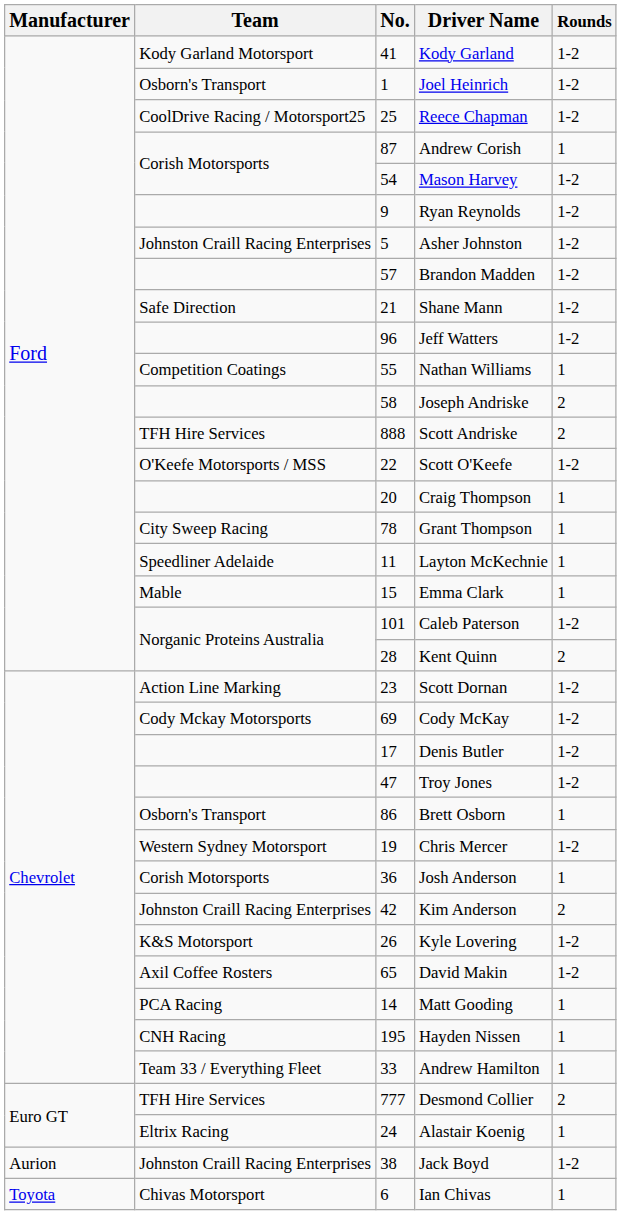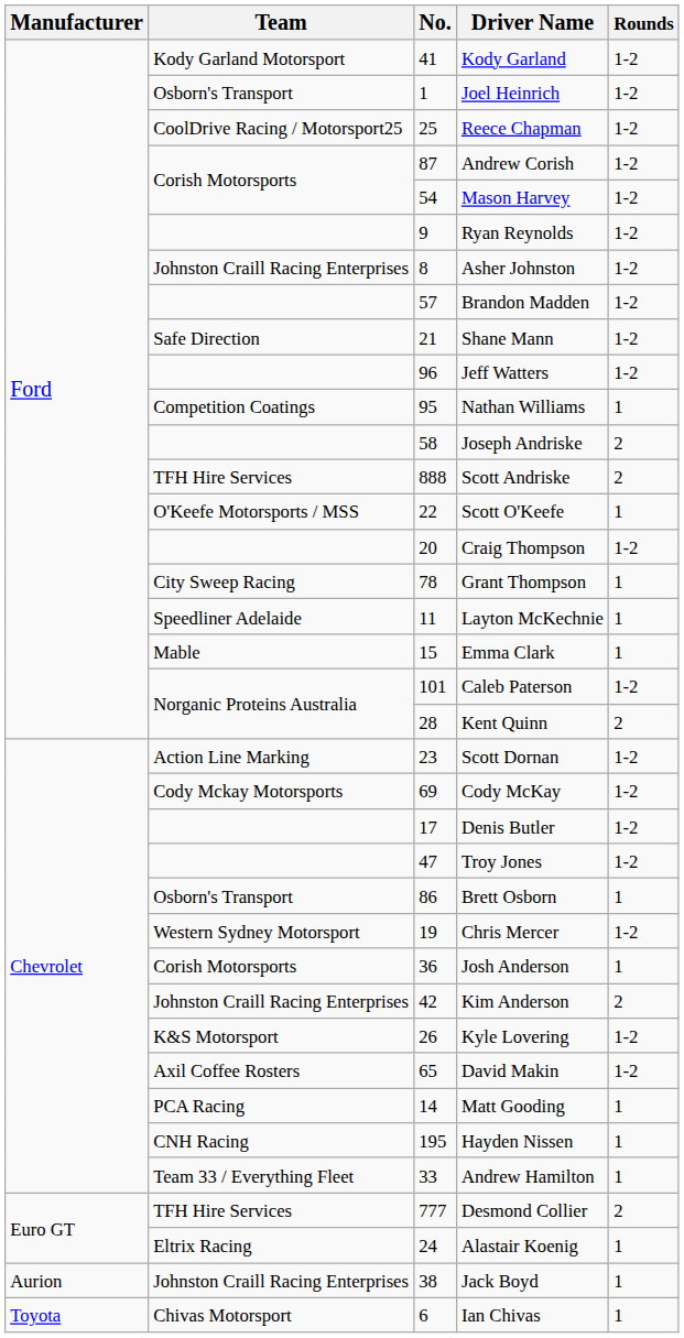Andrew Corish | Rounds: 1 -> 1-2
Asher Johnston | No.: 5 -> 8
Nathan Williams | No.: 55 -> 95
Scott O'Keefe | Rounds: 1-2 -> 1
Craig Thompson | Rounds: 1 -> 1-2
Jack Boyd | Rounds: 1-2 -> 1
